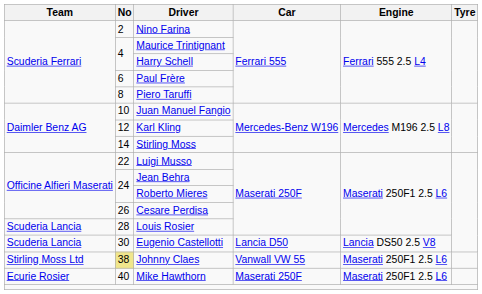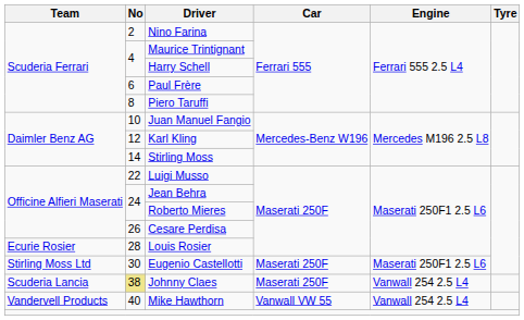Louis Rosier | Team: Scuderia Lancia -> Ecurie Rosier
Eugenio Castellotti | Team: Scuderia Lancia -> Stirling Moss Ltd
Eugenio Castellotti | Car: Lancia D50 -> Maserati 250F
Eugenio Castellotti | Engine: Lancia DS50 2.5 V8 -> Maserati 250F1 2.5 L6
Johnny Claes | Team: Stirling Moss Ltd -> Scuderia Lancia
Johnny Claes | Car: Vanwall VW 55 -> Maserati 250F
Johnny Claes | Engine: Maserati 250F1 2.5 L6 -> Vanwall 254 2.5 L4
Mike Hawthorn | Team: Ecurie Rosier -> Vandervell Products
Mike Hawthorn | Car: Maserati 250F -> Vanwall VW 55
Mike Hawthorn | Engine: Maserati 250F1 2.5 L6 -> Vanwall 254 2.5 L4
